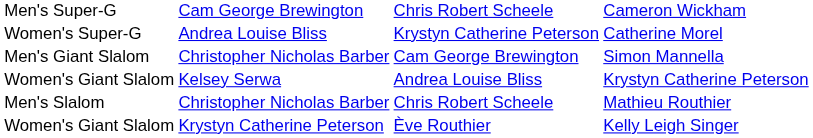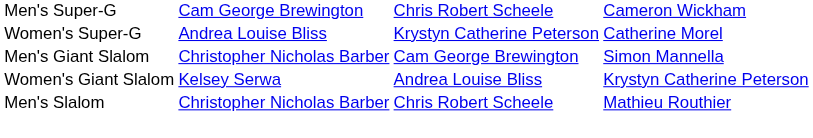- row: Women's Giant Slalom | Krystyn Catherine Peterson | Ève Routhier | Kelly Leigh Singer
